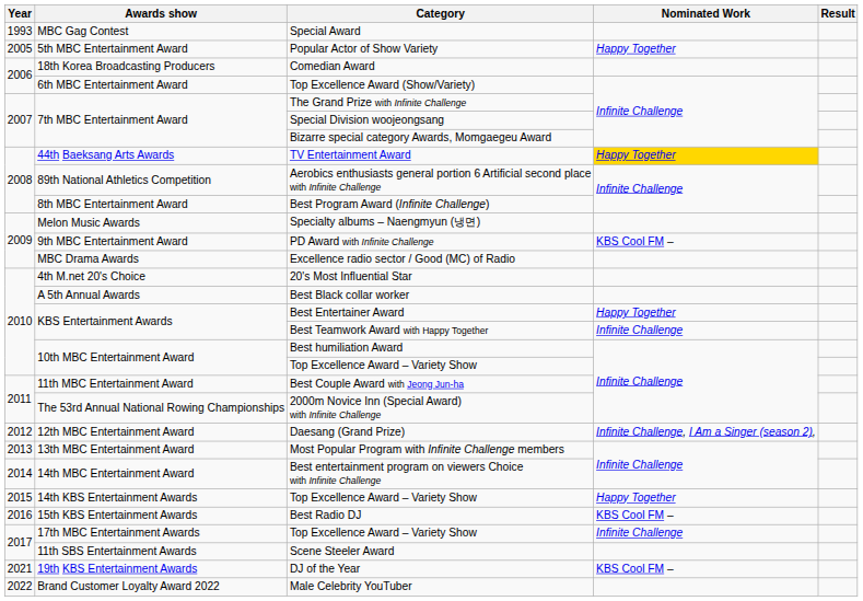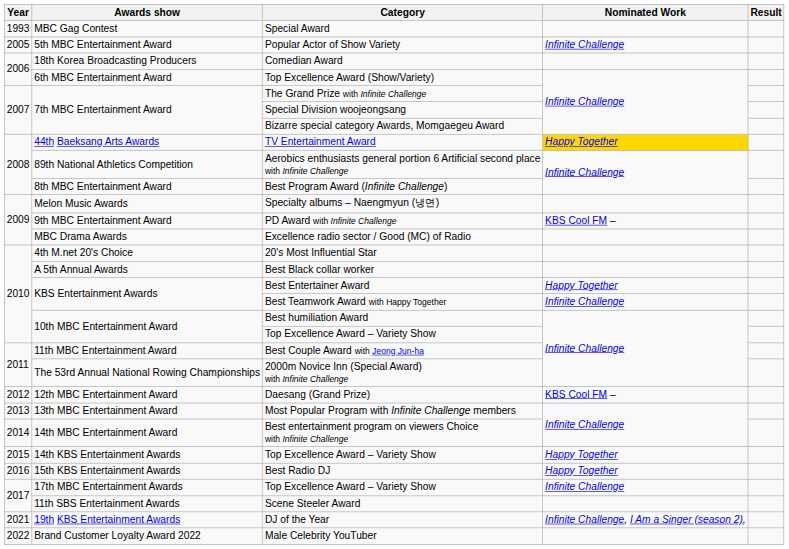Popular Actor of Show Variety | Nominated Work: Happy Together -> Infinite Challenge
Daesang (Grand Prize) | Nominated Work: Infinite Challenge, I Am a Singer (season 2), -> KBS Cool FM –
Best Radio DJ | Nominated Work: KBS Cool FM – -> Happy Together
DJ of the Year | Nominated Work: KBS Cool FM – -> Infinite Challenge, I Am a Singer (season 2),
